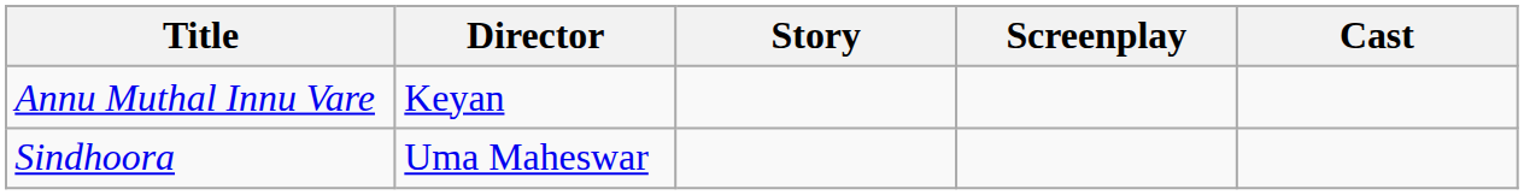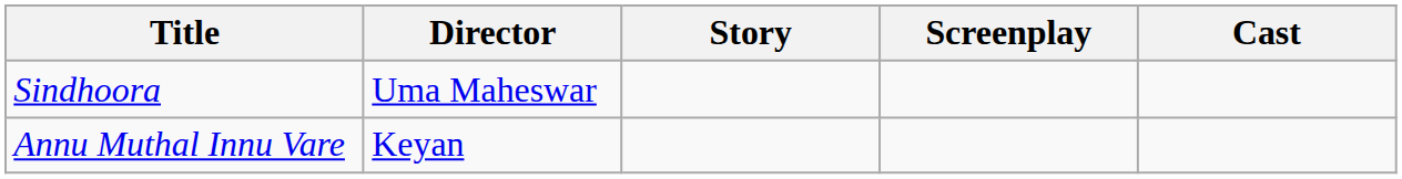rows swapped: Annu Muthal Innu Vare <-> Sindhoora
